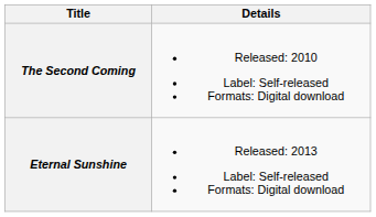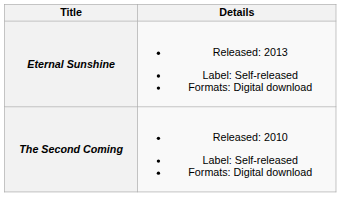rows swapped: The Second Coming <-> Eternal Sunshine
